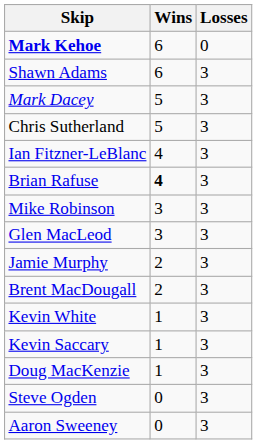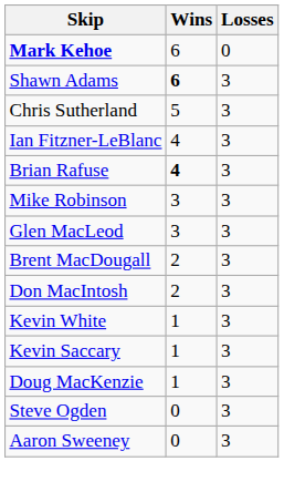Shawn Adams | Wins: normal -> bold
- row: Mark Dacey | 5 | 3
- row: Jamie Murphy | 2 | 3
+ row: Don MacIntosh | 2 | 3
